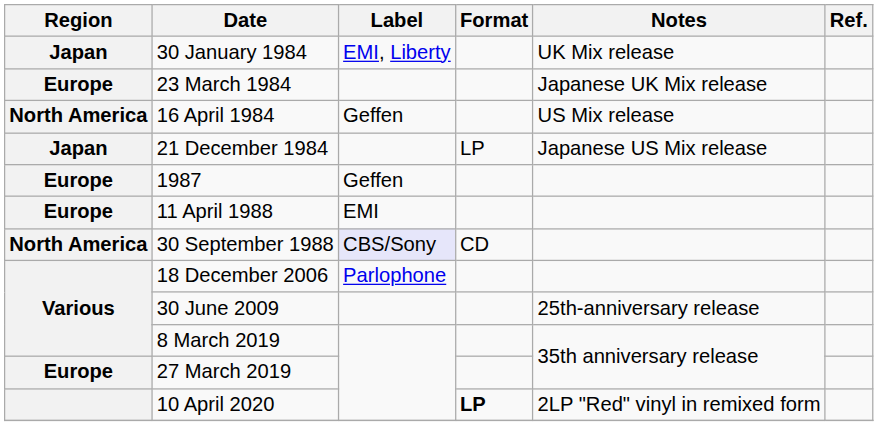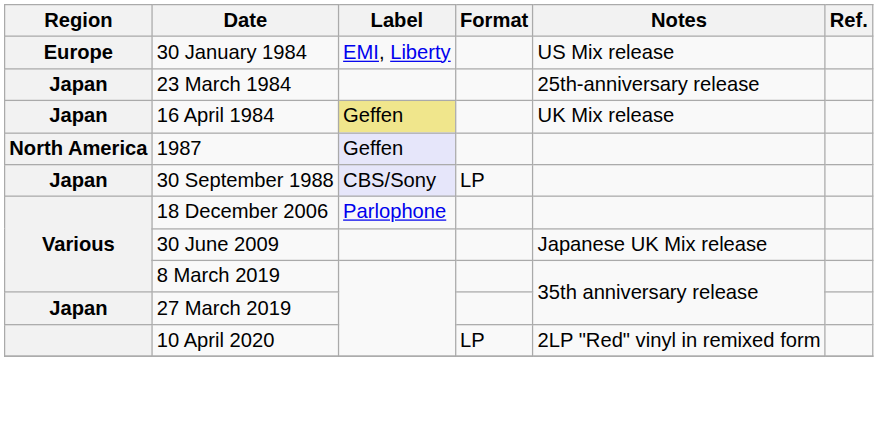30 January 1984 | Region: Japan -> Europe
30 January 1984 | Notes: UK Mix release -> US Mix release
23 March 1984 | Region: Europe -> Japan
23 March 1984 | Notes: Japanese UK Mix release -> 25th-anniversary release
16 April 1984 | Region: North America -> Japan
16 April 1984 | Label: no background -> khaki background
16 April 1984 | Notes: US Mix release -> UK Mix release
- row: Japan | 21 December 1984 | LP | Japanese US Mix release
1987 | Region: Europe -> North America
1987 | Label: no background -> lavender background
- row: Europe | 11 April 1988 | EMI
30 September 1988 | Region: North America -> Japan
30 September 1988 | Format: CD -> LP
30 June 2009 | Notes: 25th-anniversary release -> Japanese UK Mix release
27 March 2019 | Region: Europe -> Japan
10 April 2020 | Format: bold -> normal
